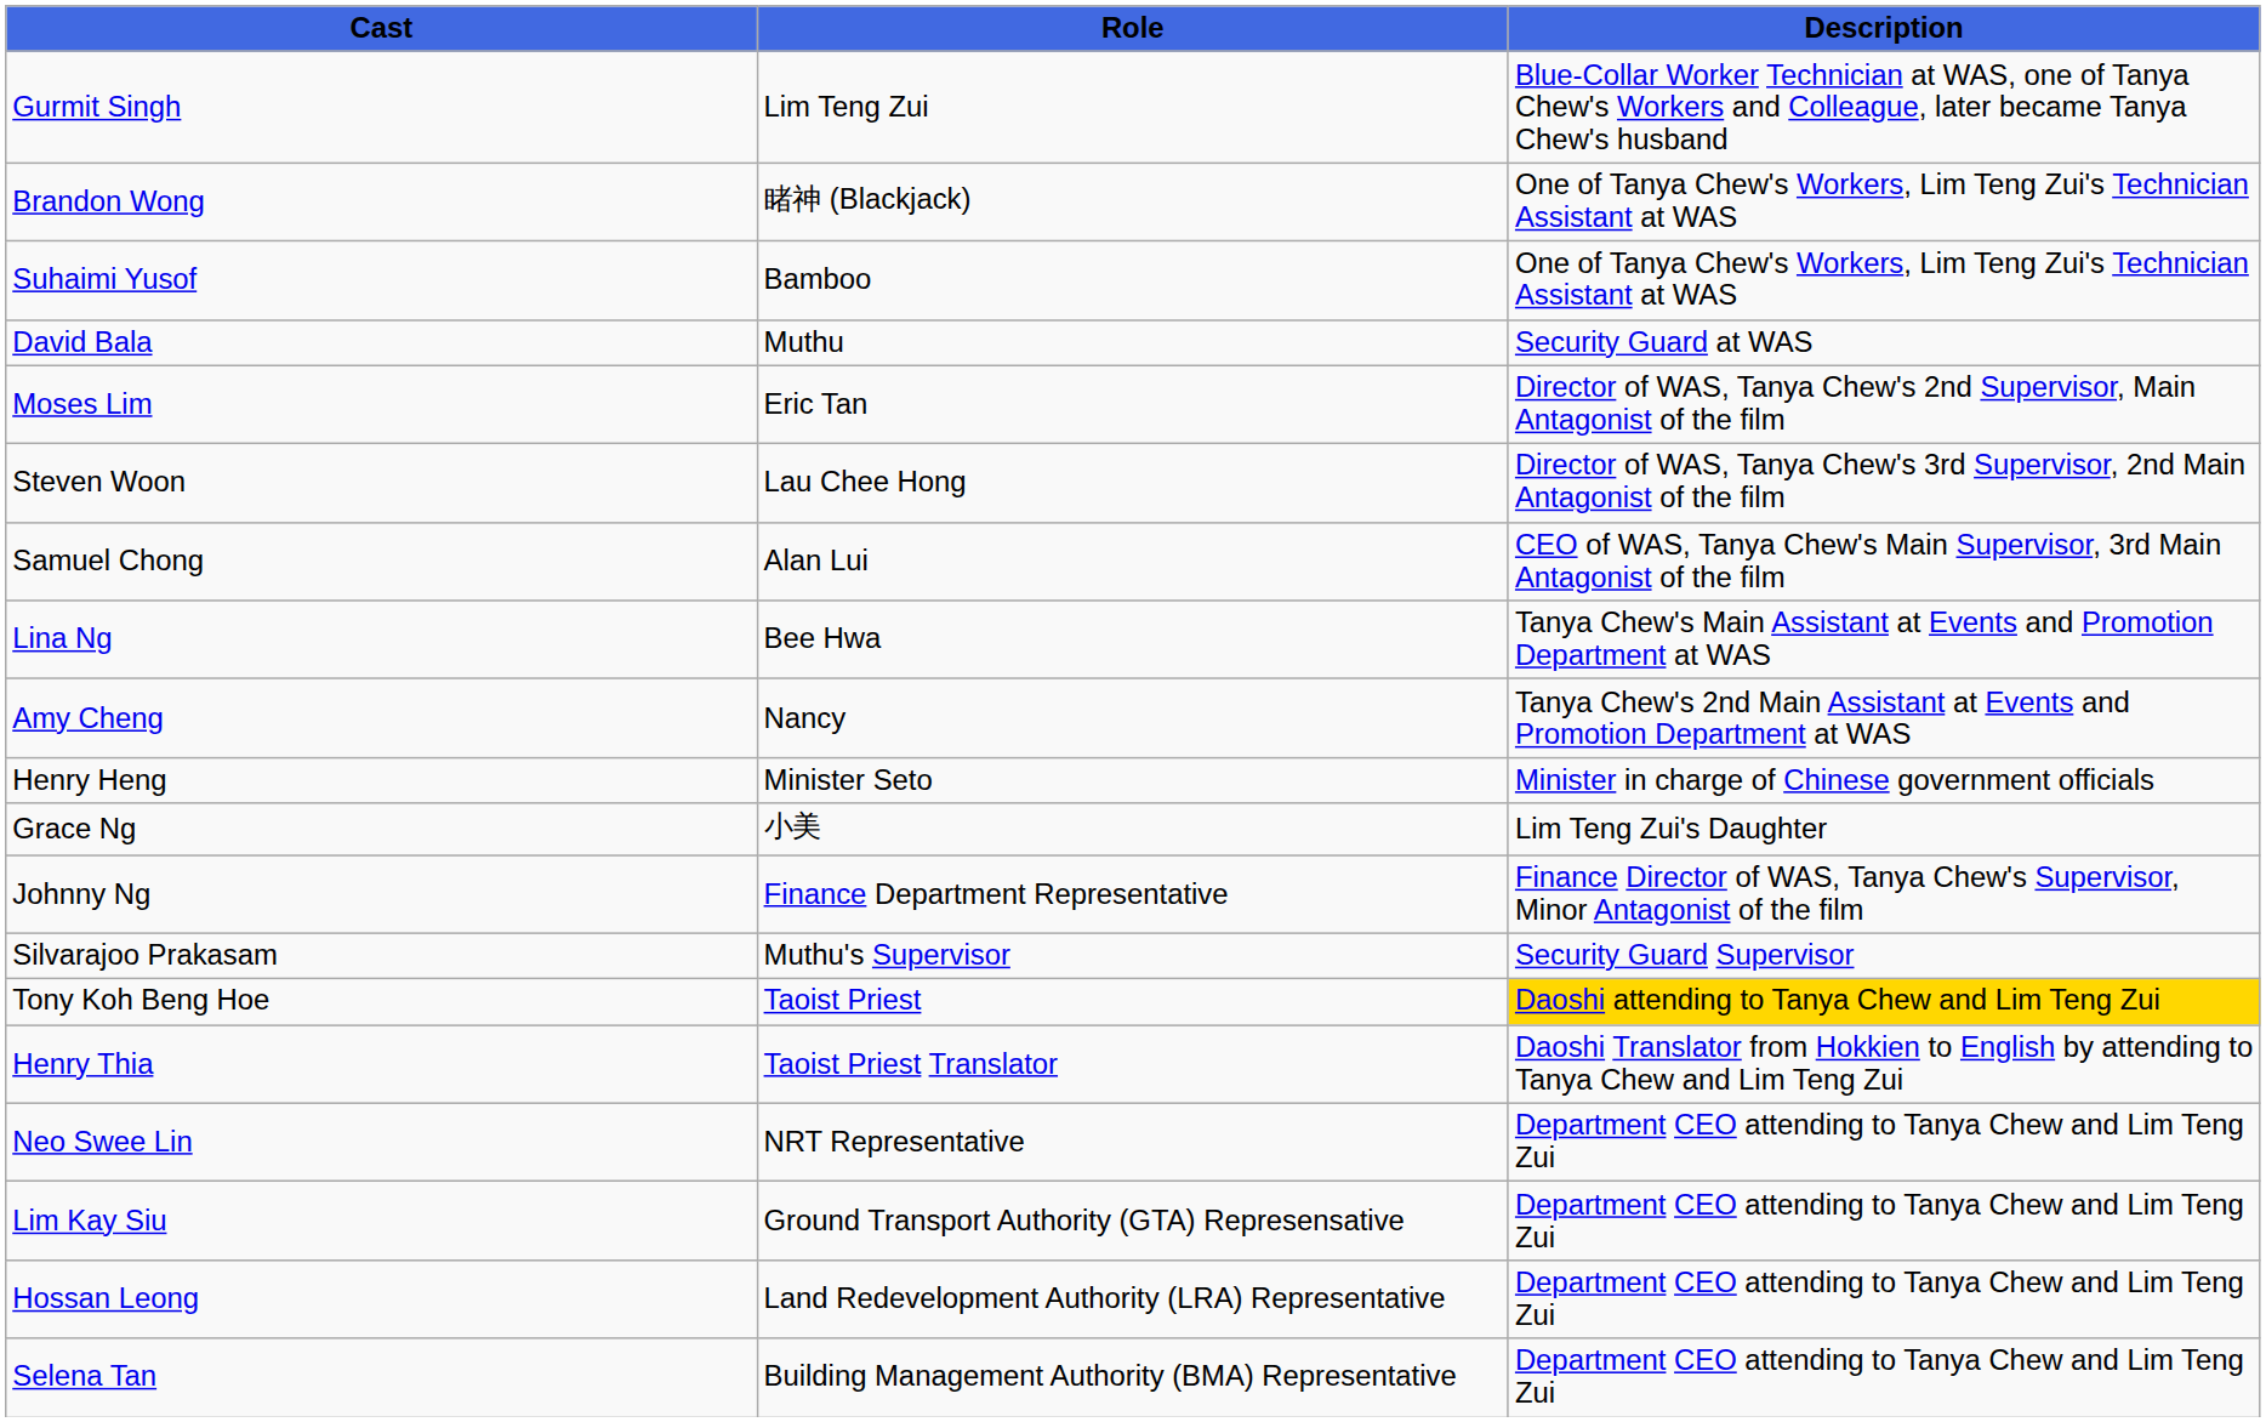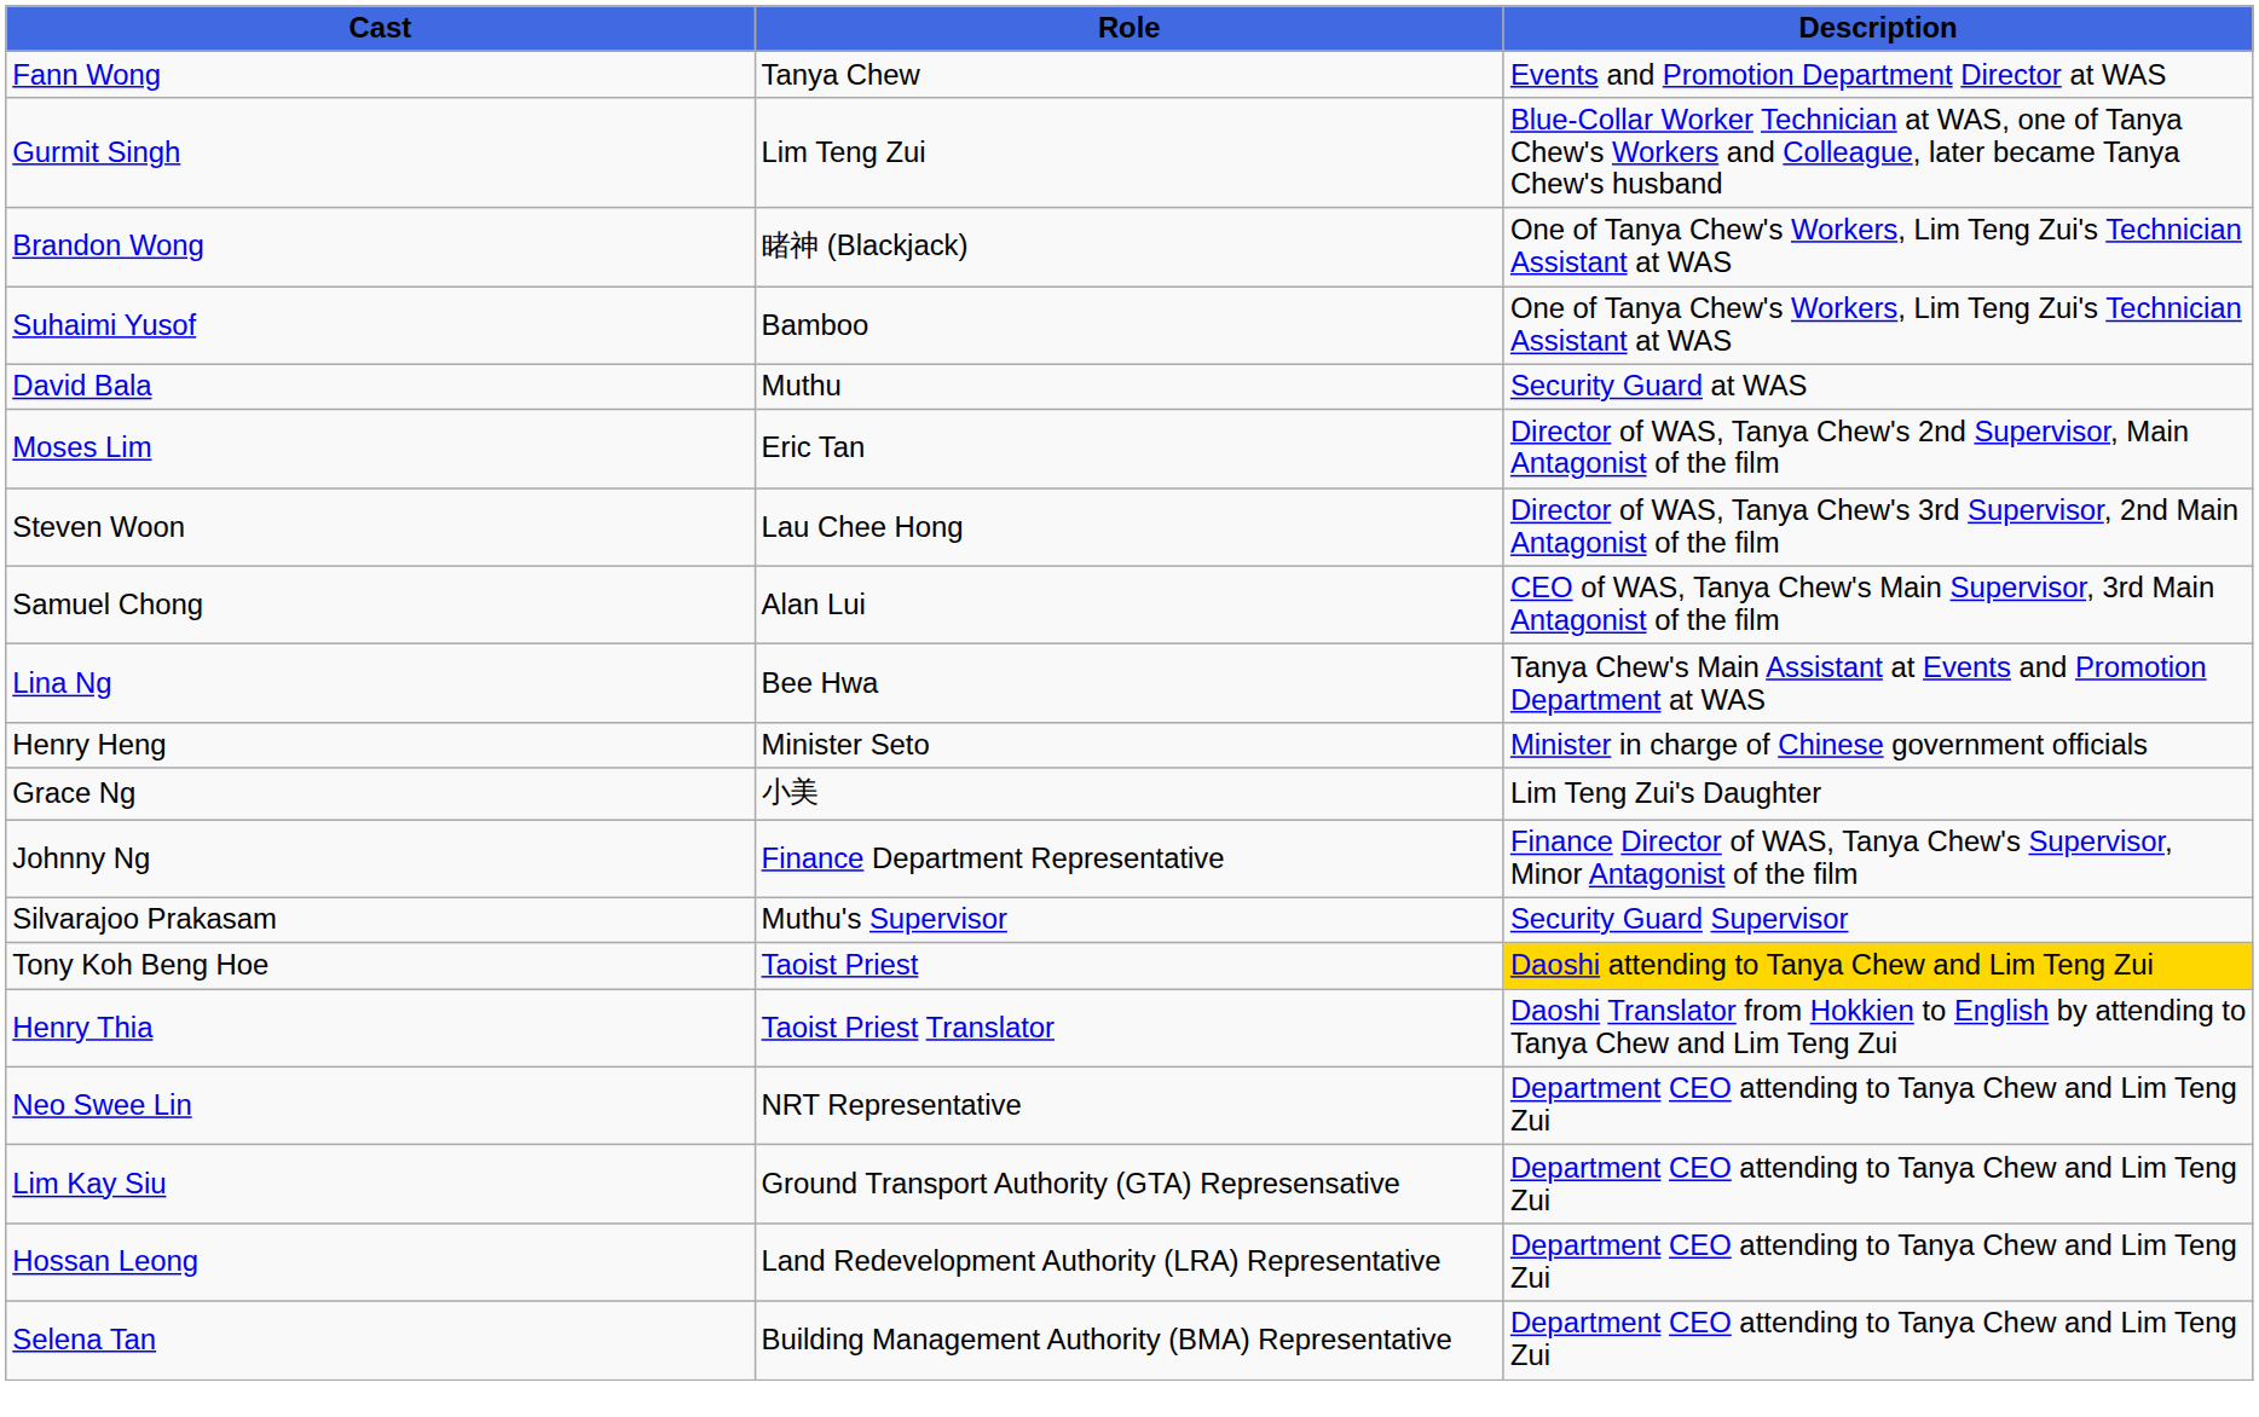+ row: Fann Wong | Tanya Chew | Events and Promotion Department Director at WAS
- row: Amy Cheng | Nancy | Tanya Chew's 2nd Main Assistant at Events and Promotion Department at WAS
